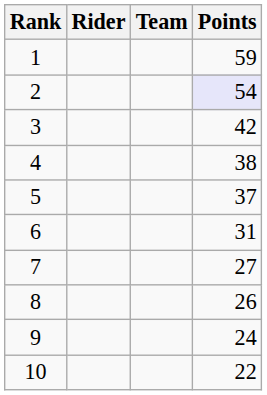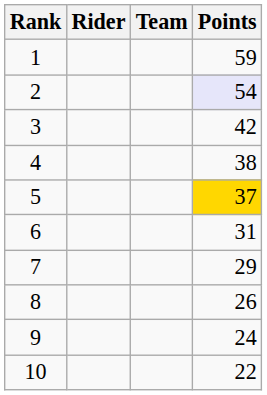5 | Points: no background -> gold background
7 | Points: 27 -> 29
